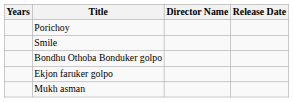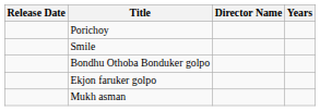columns swapped: Years <-> Release Date
